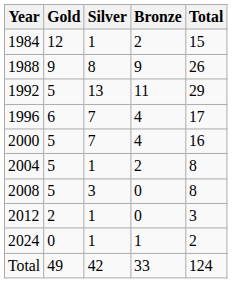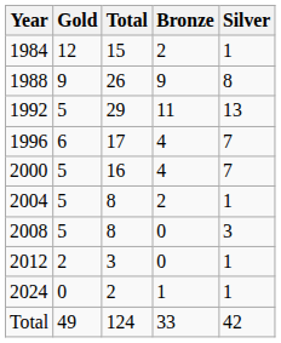columns swapped: Silver <-> Total
